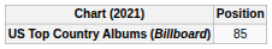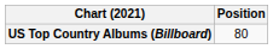US Top Country Albums (Billboard) | Position: 85 -> 80
